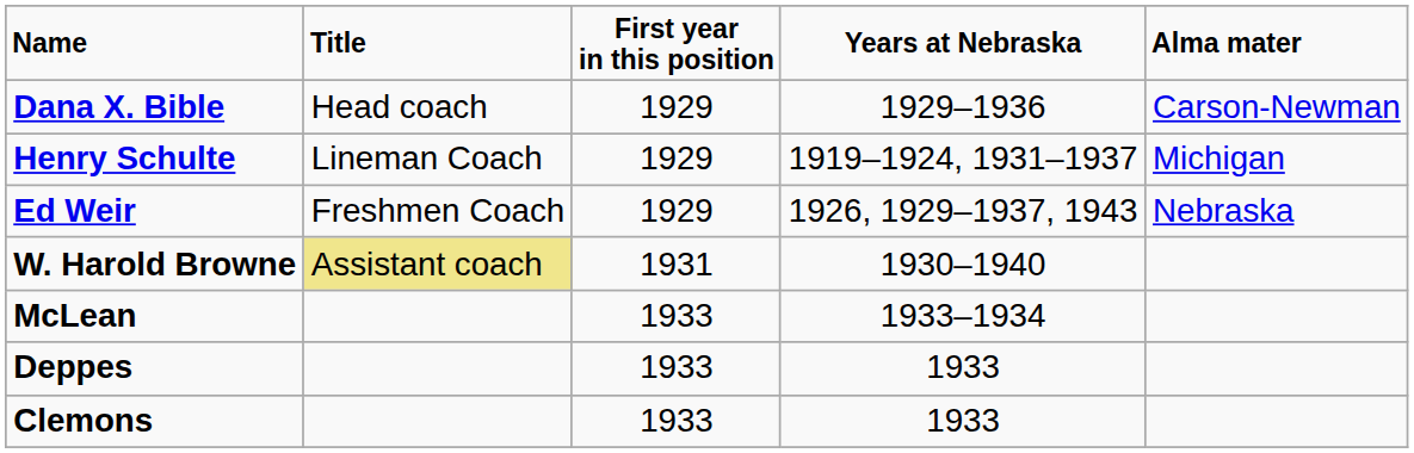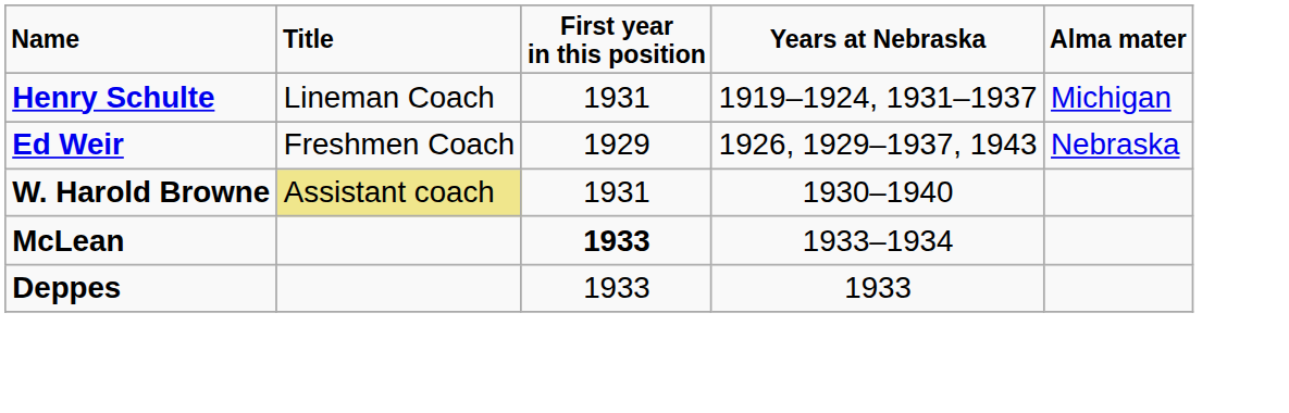- row: Dana X. Bible | Head coach | 1929 | 1929–1936 | Carson-Newman
Henry Schulte | First year in this position: 1929 -> 1931
McLean | First year in this position: normal -> bold
- row: Clemons | 1933 | 1933
